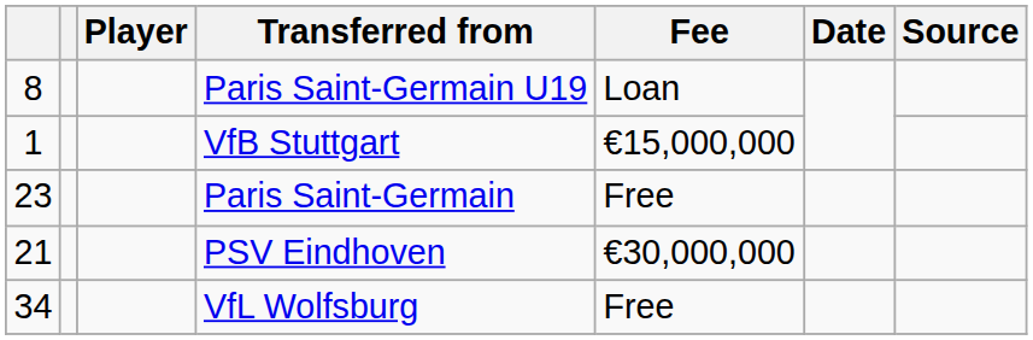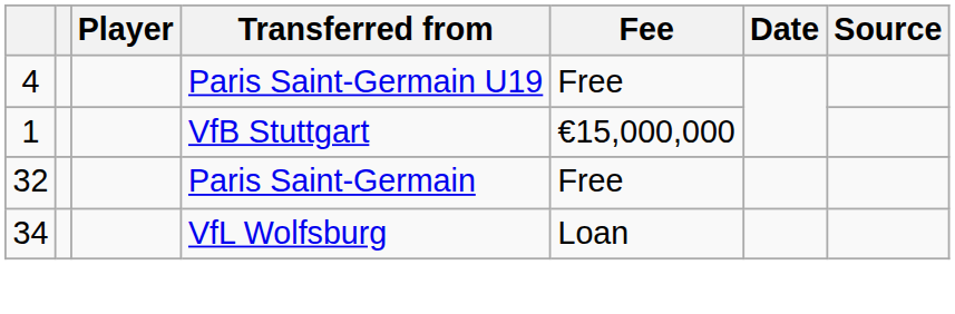Paris Saint-Germain U19 | column 1: 8 -> 4
Paris Saint-Germain U19 | Fee: Loan -> Free
Paris Saint-Germain | column 1: 23 -> 32
- row: 21 | PSV Eindhoven | €30,000,000
VfL Wolfsburg | Fee: Free -> Loan
